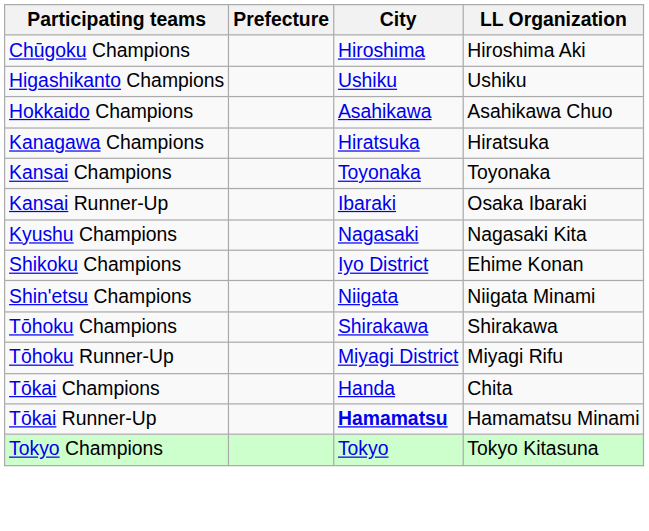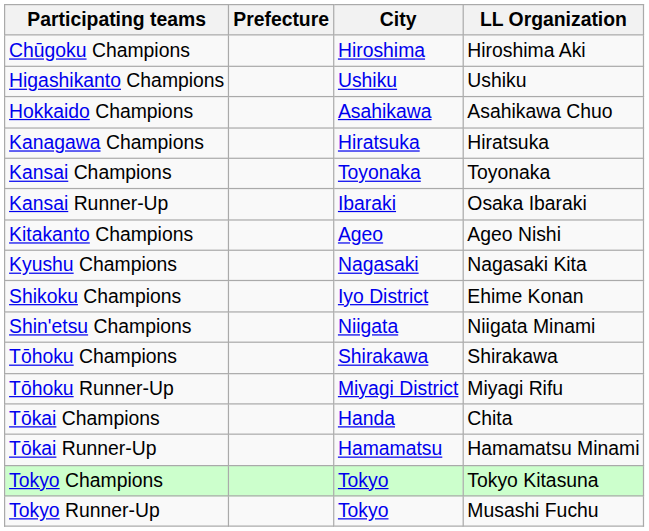+ row: Kitakanto Champions | Ageo | Ageo Nishi
Tōkai Runner-Up | City: bold -> normal
+ row: Tokyo Runner-Up | Tokyo | Musashi Fuchu
